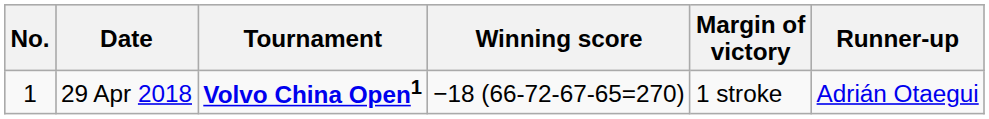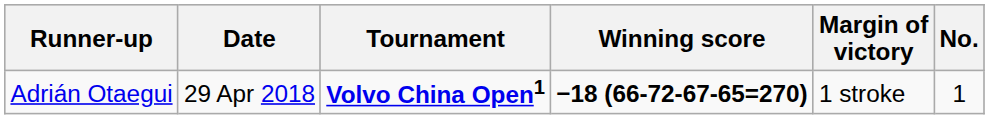columns swapped: No. <-> Runner-up
29 Apr 2018 | Winning score: normal -> bold
